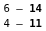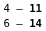rows swapped: 4 – 11 <-> 6 – 14
